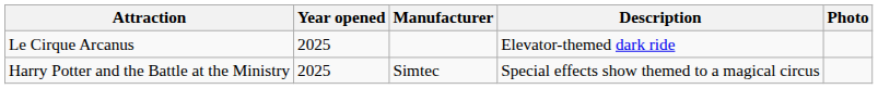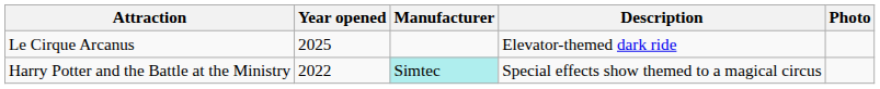Harry Potter and the Battle at the Ministry | Year opened: 2025 -> 2022
Harry Potter and the Battle at the Ministry | Manufacturer: no background -> paleturquoise background
